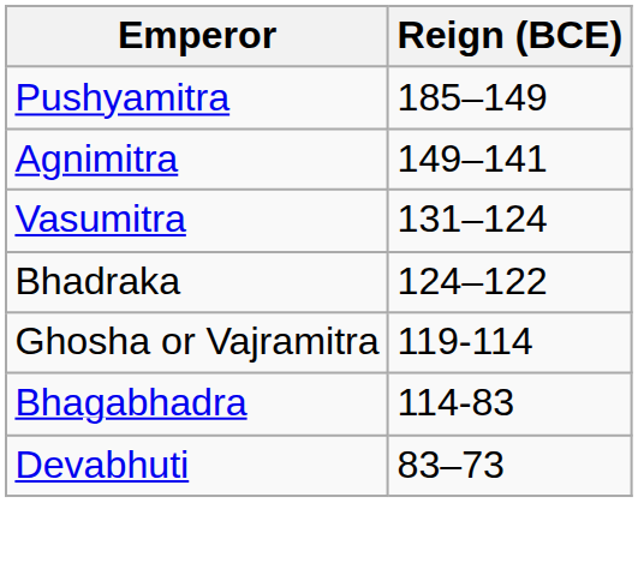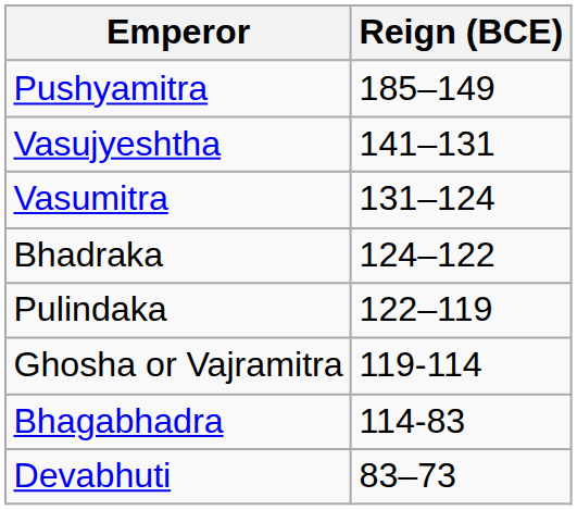- row: Agnimitra | 149–141
+ row: Vasujyeshtha | 141–131
+ row: Pulindaka | 122–119
